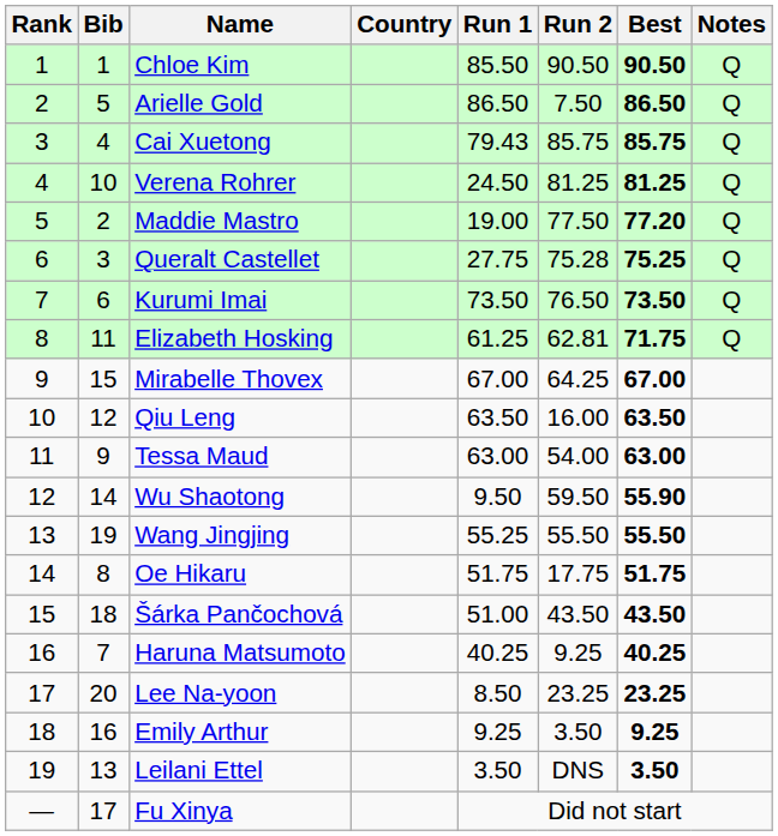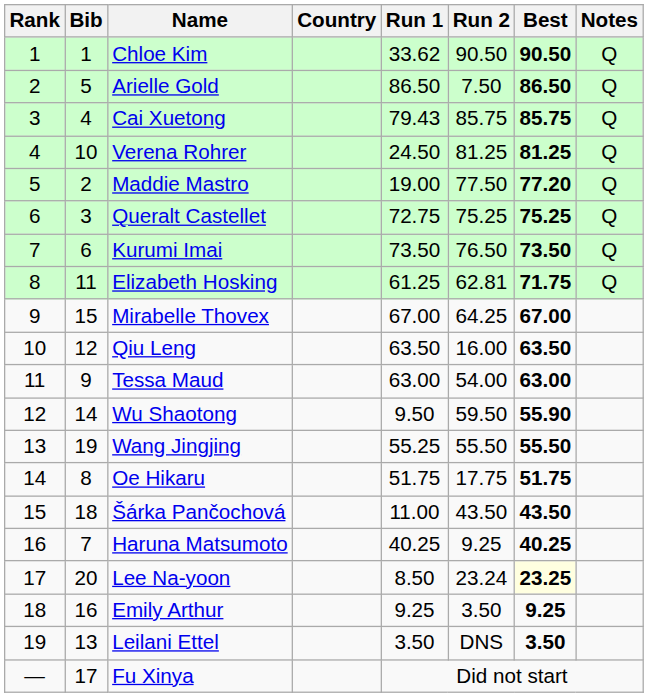Chloe Kim | Run 1: 85.50 -> 33.62
Queralt Castellet | Run 1: 27.75 -> 72.75
Queralt Castellet | Run 2: 75.28 -> 75.25
Šárka Pančochová | Run 1: 51.00 -> 11.00
Lee Na-yoon | Run 2: 23.25 -> 23.24
Lee Na-yoon | Best: no background -> lightyellow background
